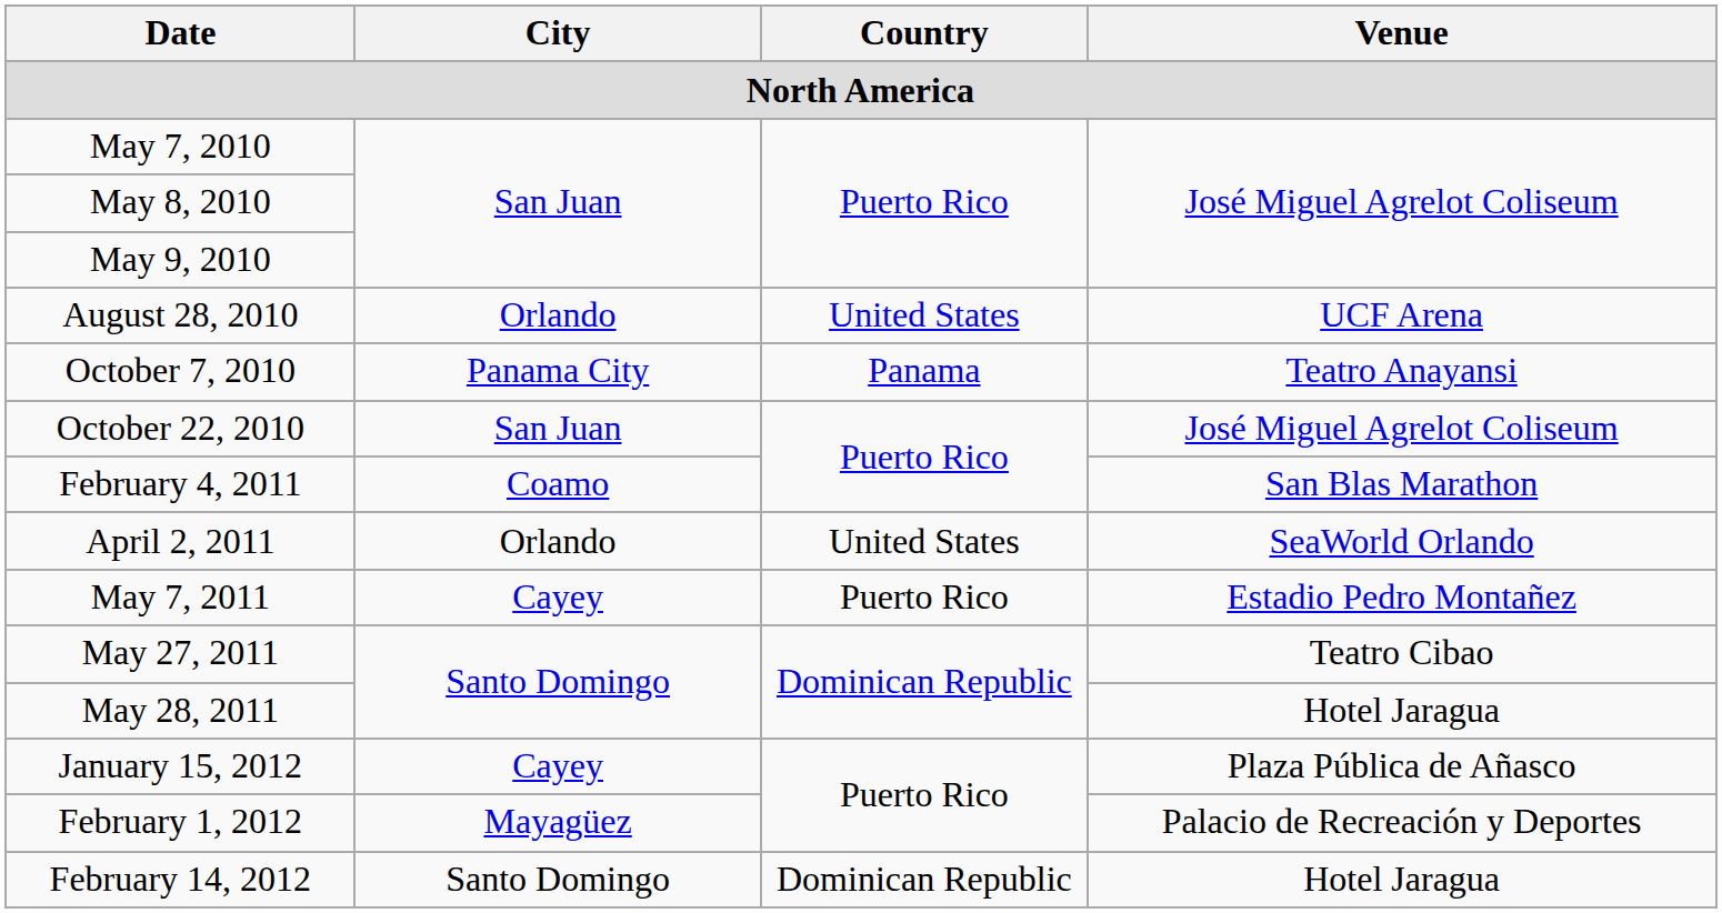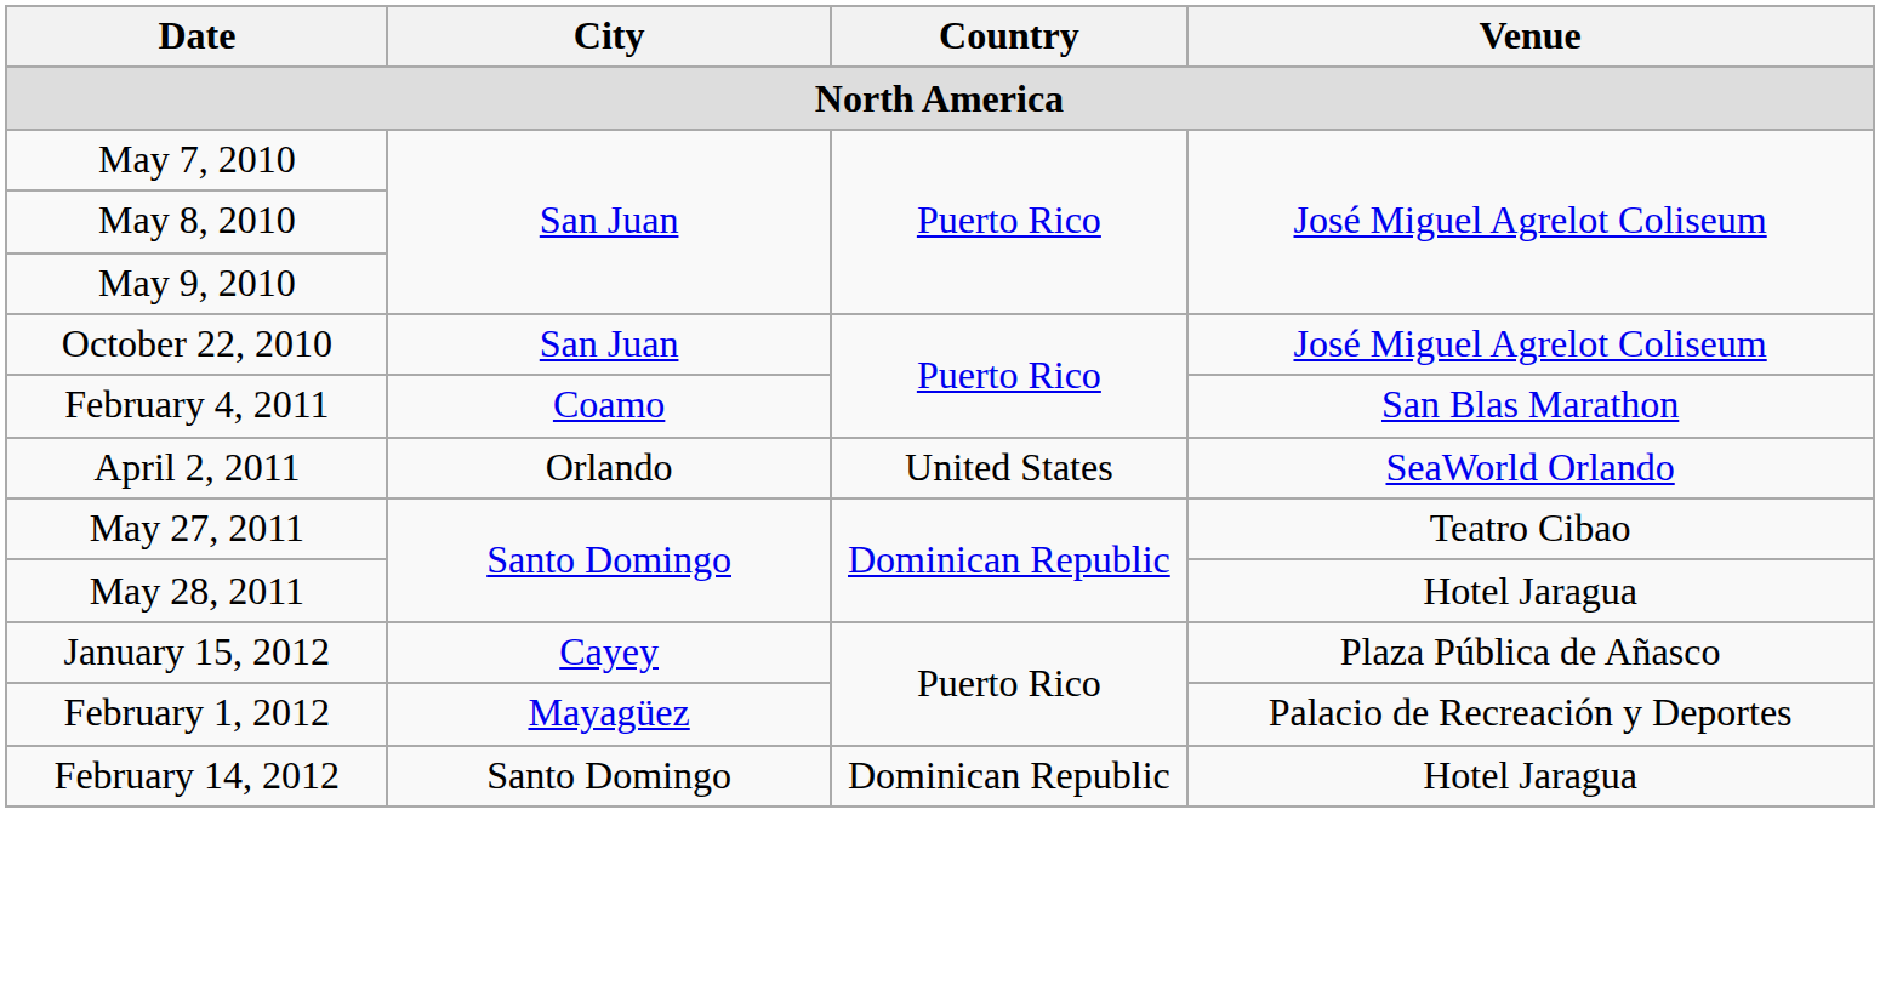- row: August 28, 2010 | Orlando | United States | UCF Arena
- row: October 7, 2010 | Panama City | Panama | Teatro Anayansi
- row: May 7, 2011 | Cayey | Puerto Rico | Estadio Pedro Montañez
